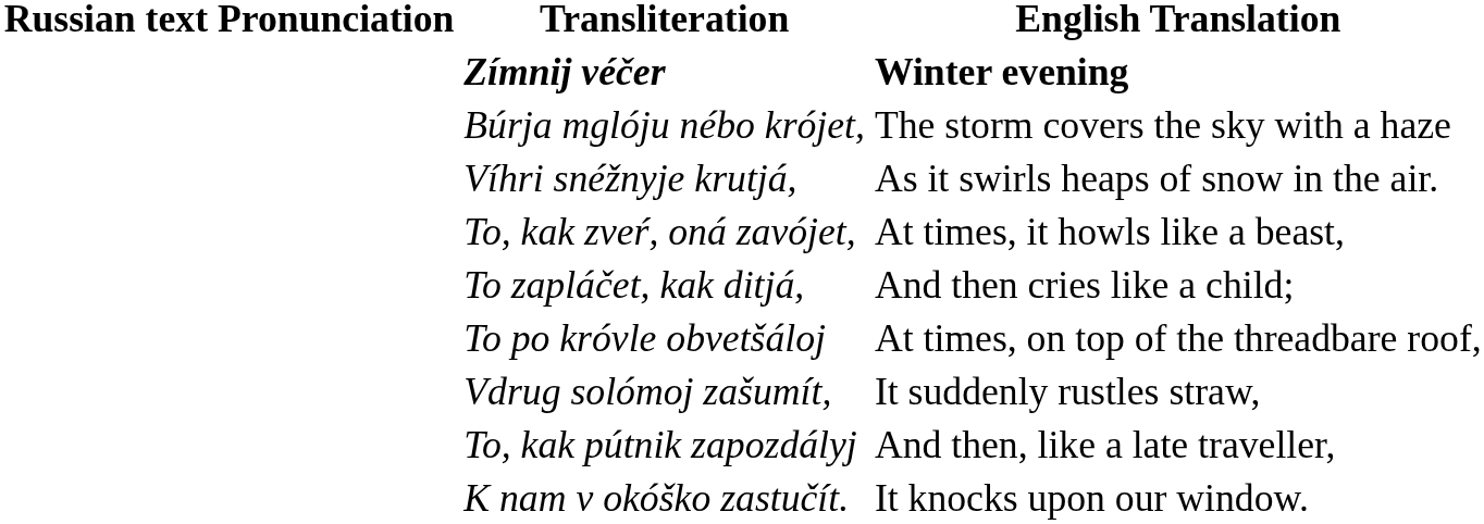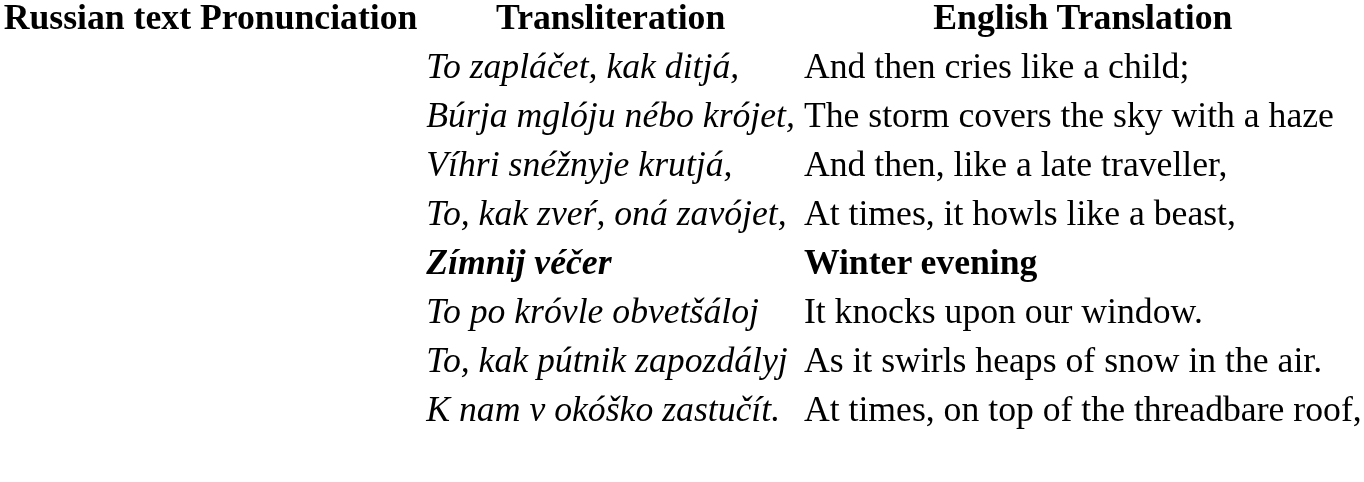rows swapped: Zímnij véčer <-> To zapláčet, kak ditjá,
Víhri snéžnyje krutjá, | English Translation: As it swirls heaps of snow in the air. -> And then, like a late traveller,
To po króvle obvetšáloj | English Translation: At times, on top of the threadbare roof, -> It knocks upon our window.
- row: Vdrug solómoj zašumít, | It suddenly rustles straw,
To, kak pútnik zapozdályj | English Translation: And then, like a late traveller, -> As it swirls heaps of snow in the air.
K nam v okóško zastučít. | English Translation: It knocks upon our window. -> At times, on top of the threadbare roof,
